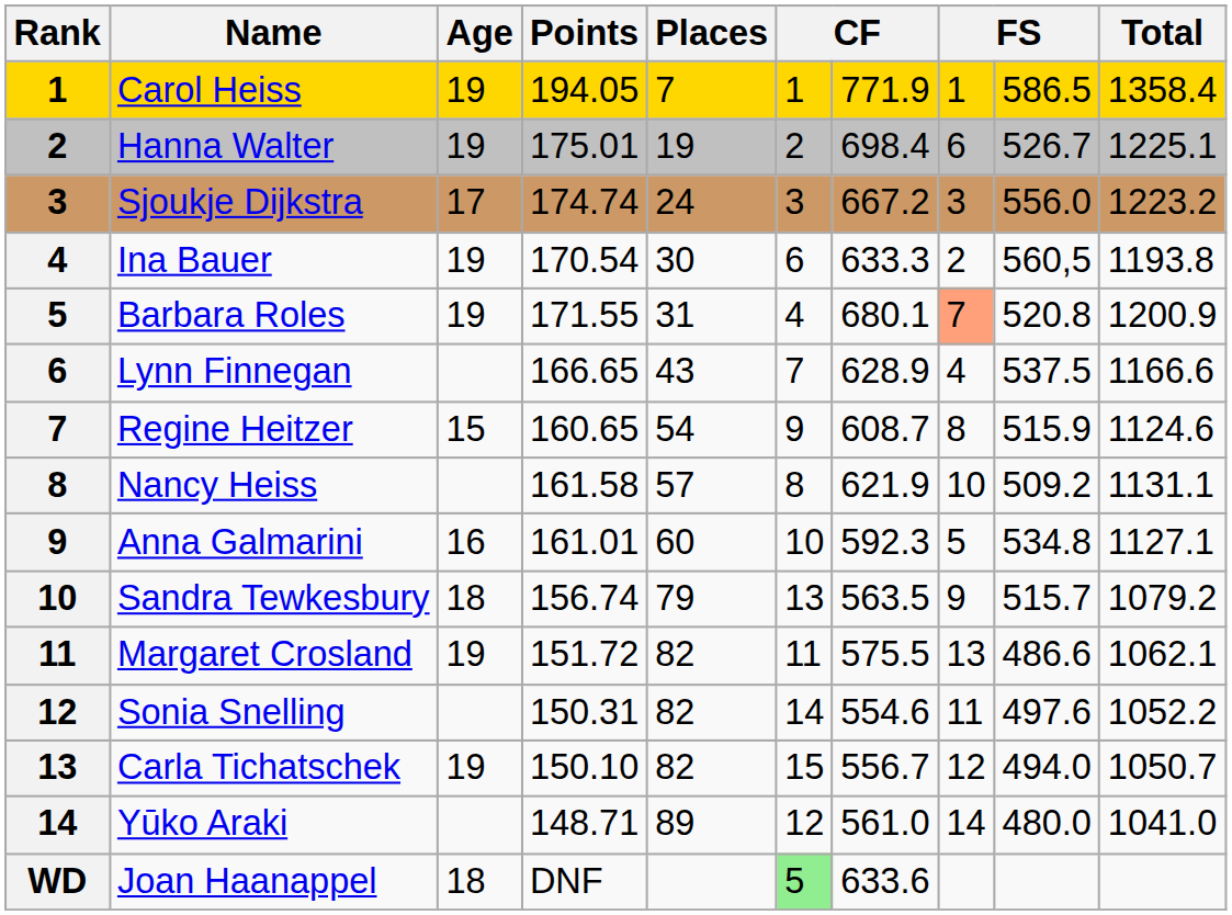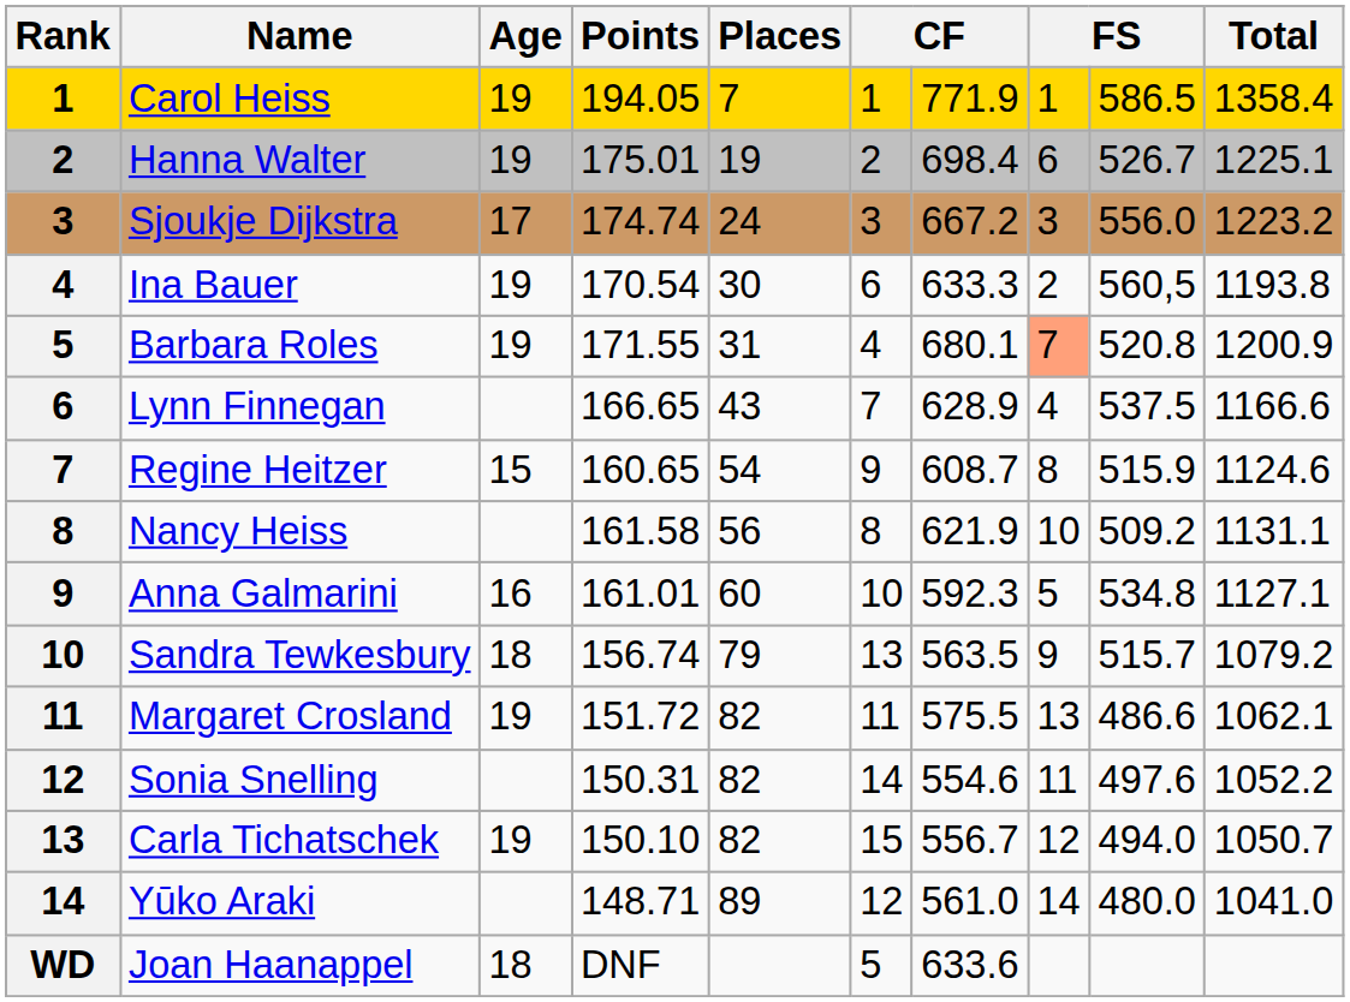Nancy Heiss | Places: 57 -> 56
Joan Haanappel | column 6: lightgreen background -> no background
